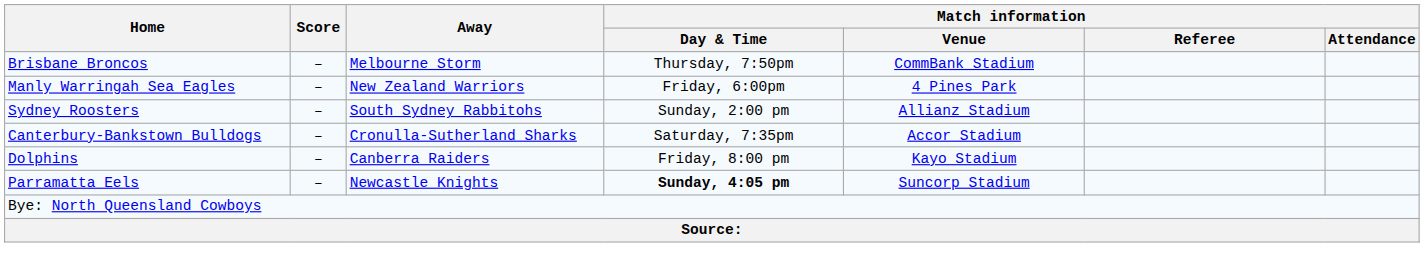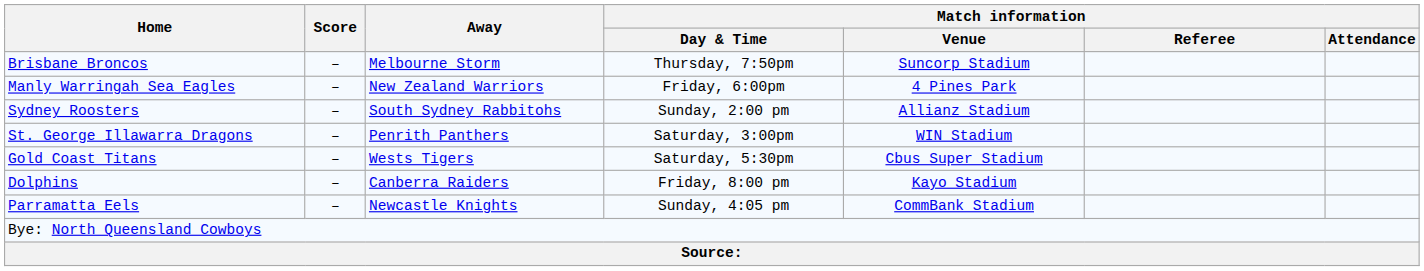Brisbane Broncos | Match information / Venue: CommBank Stadium -> Suncorp Stadium
+ row: St. George Illawarra Dragons | – | Penrith Panthers | Saturday, 3:00pm | WIN Stadium
+ row: Gold Coast Titans | – | Wests Tigers | Saturday, 5:30pm | Cbus Super Stadium
- row: Canterbury-Bankstown Bulldogs | – | Cronulla-Sutherland Sharks | Saturday, 7:35pm | Accor Stadium
Parramatta Eels | Match information / Day & Time: bold -> normal
Parramatta Eels | Match information / Venue: Suncorp Stadium -> CommBank Stadium
